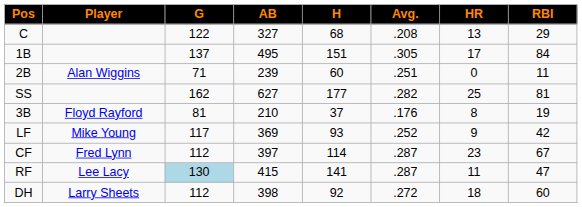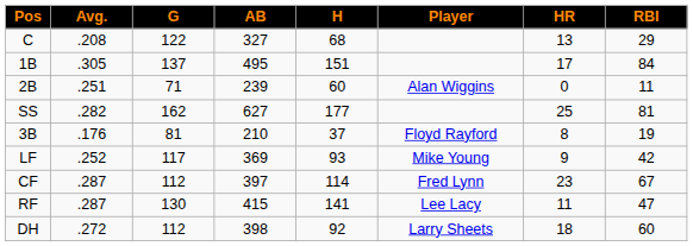columns swapped: Player <-> Avg.
RF | G: lightblue background -> no background
